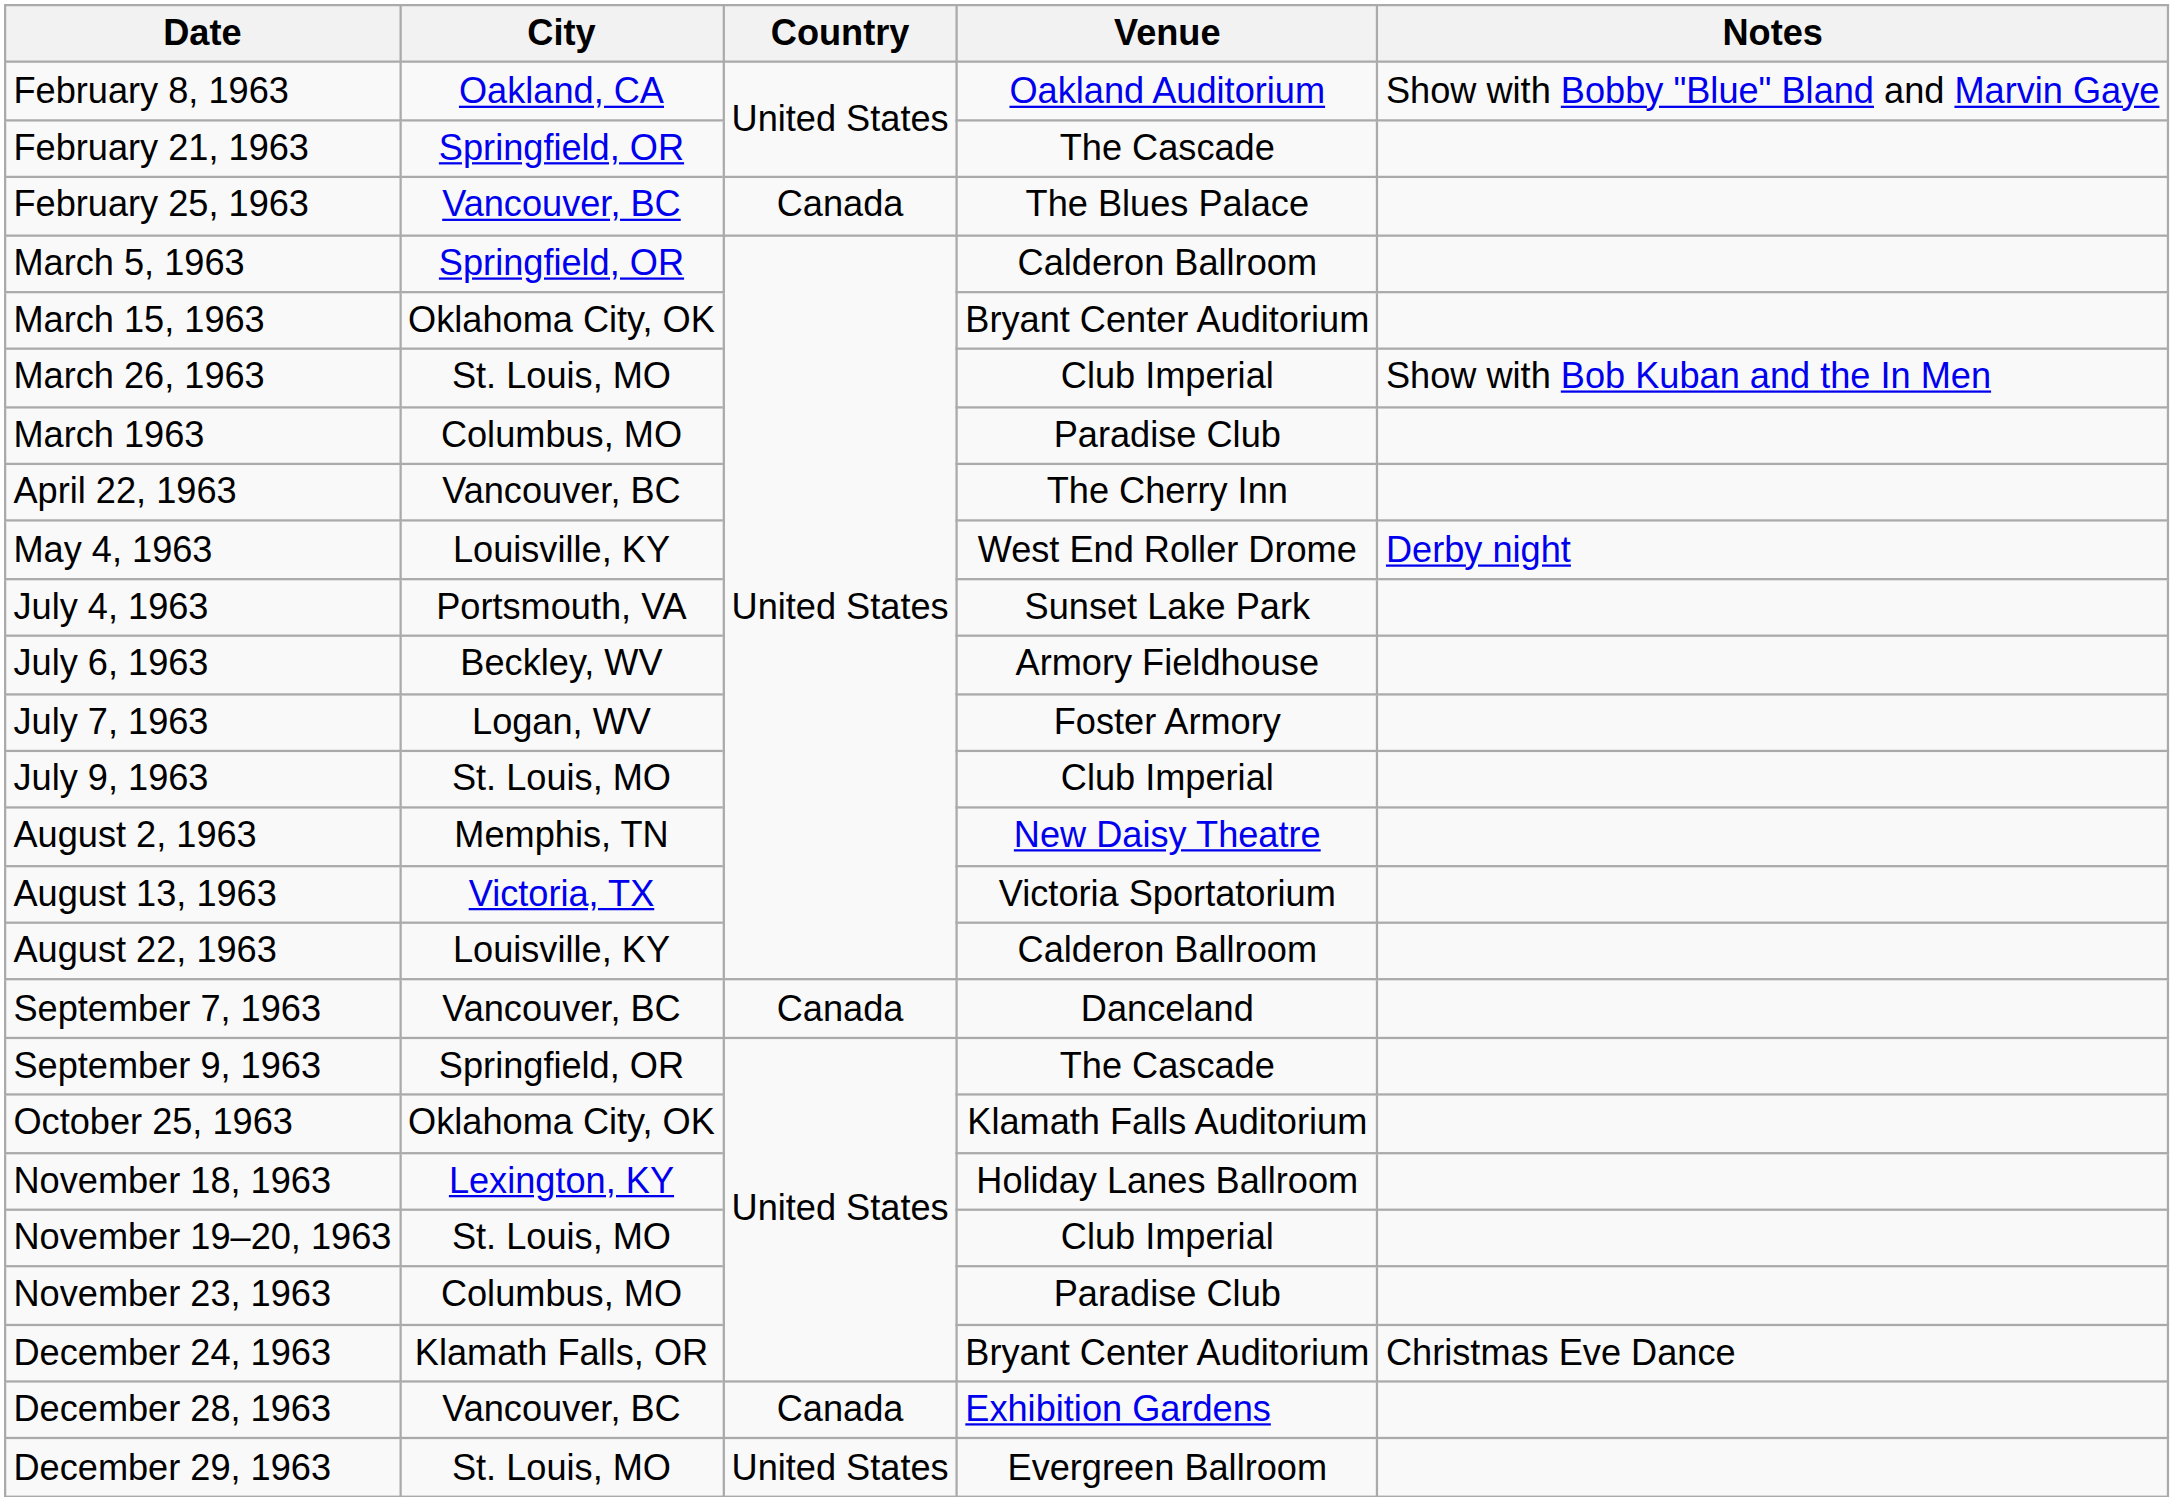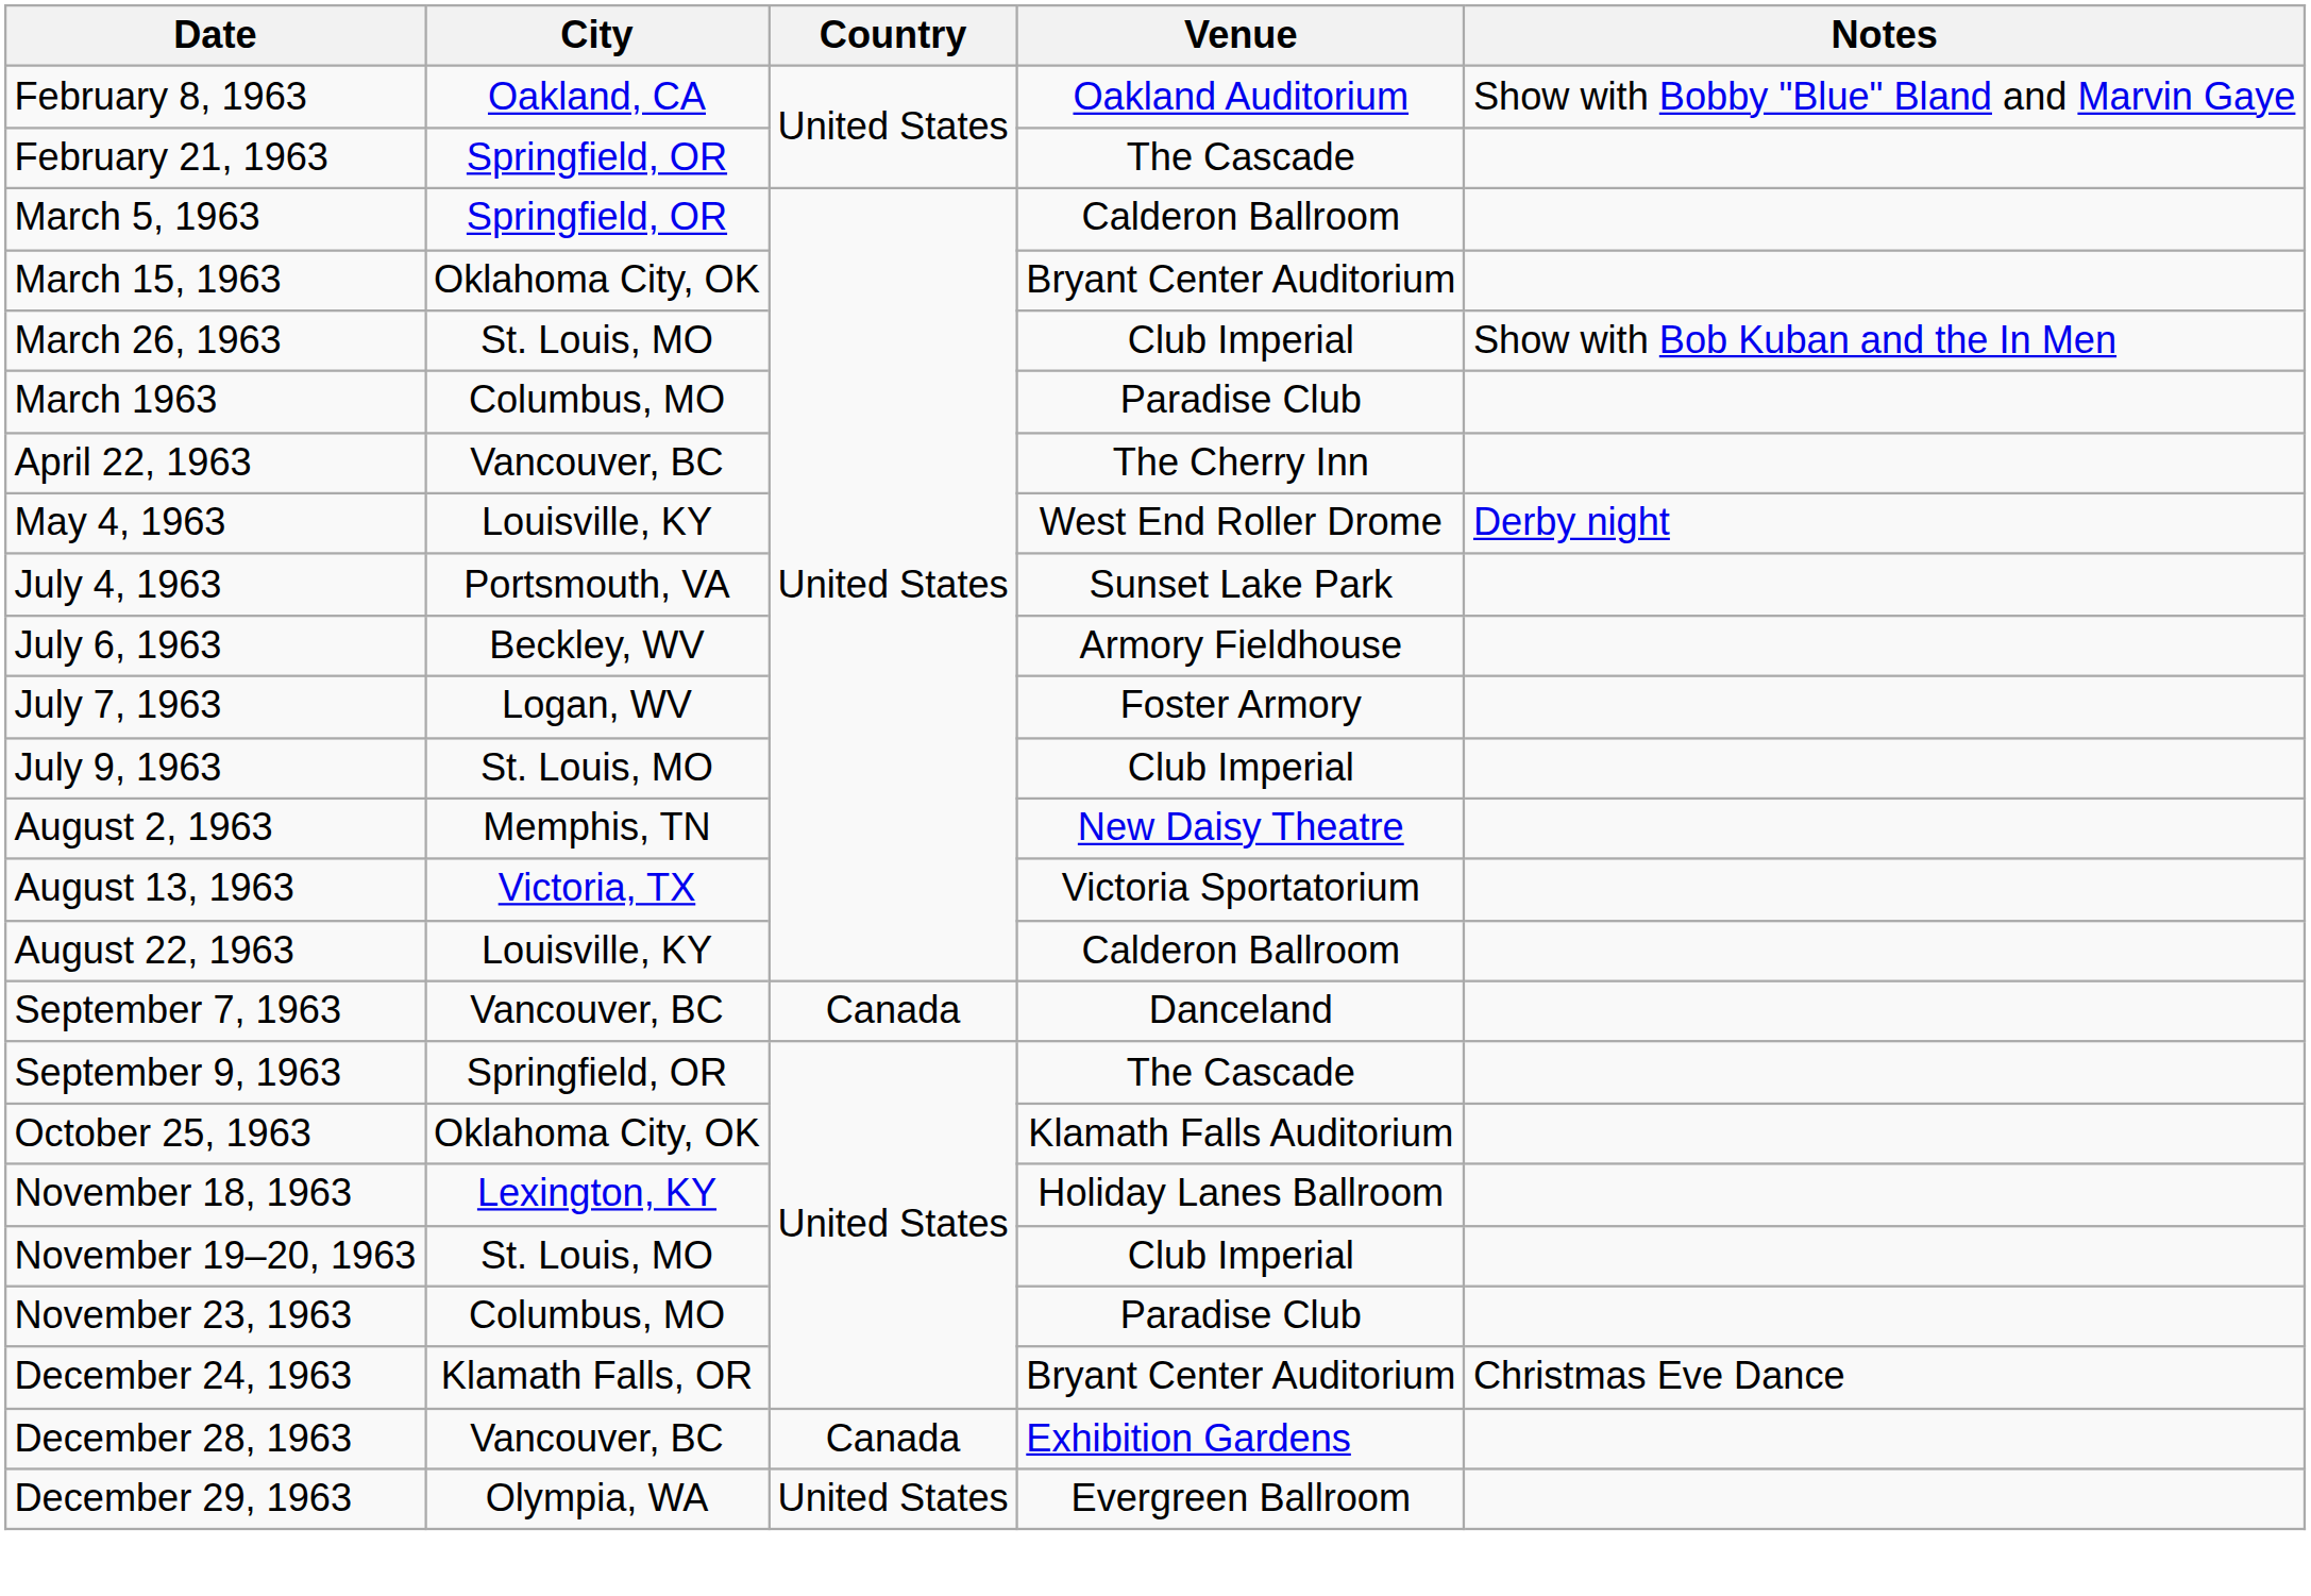- row: February 25, 1963 | Vancouver, BC | Canada | The Blues Palace
December 29, 1963 | City: St. Louis, MO -> Olympia, WA
